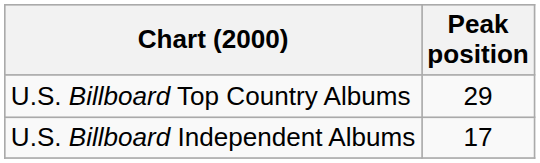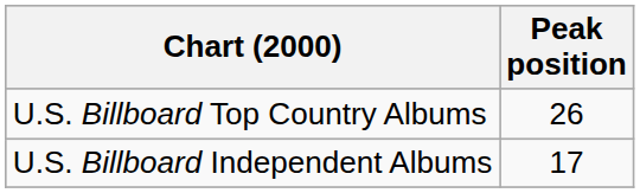U.S. Billboard Top Country Albums | Peak position: 29 -> 26
